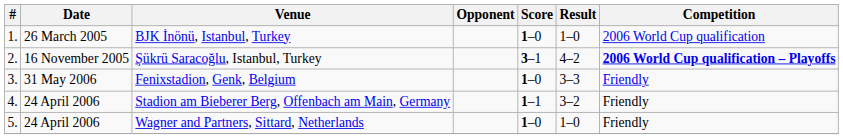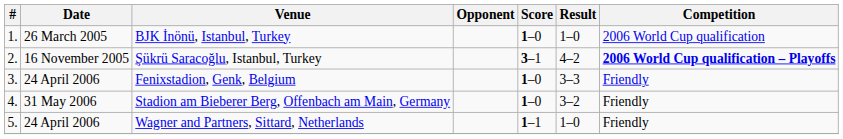Fenixstadion, Genk, Belgium | Date: 31 May 2006 -> 24 April 2006
Stadion am Bieberer Berg, Offenbach am Main, Germany | Date: 24 April 2006 -> 31 May 2006
Stadion am Bieberer Berg, Offenbach am Main, Germany | Score: 1–1 -> 1–0
Wagner and Partners, Sittard, Netherlands | Score: 1–0 -> 1–1
